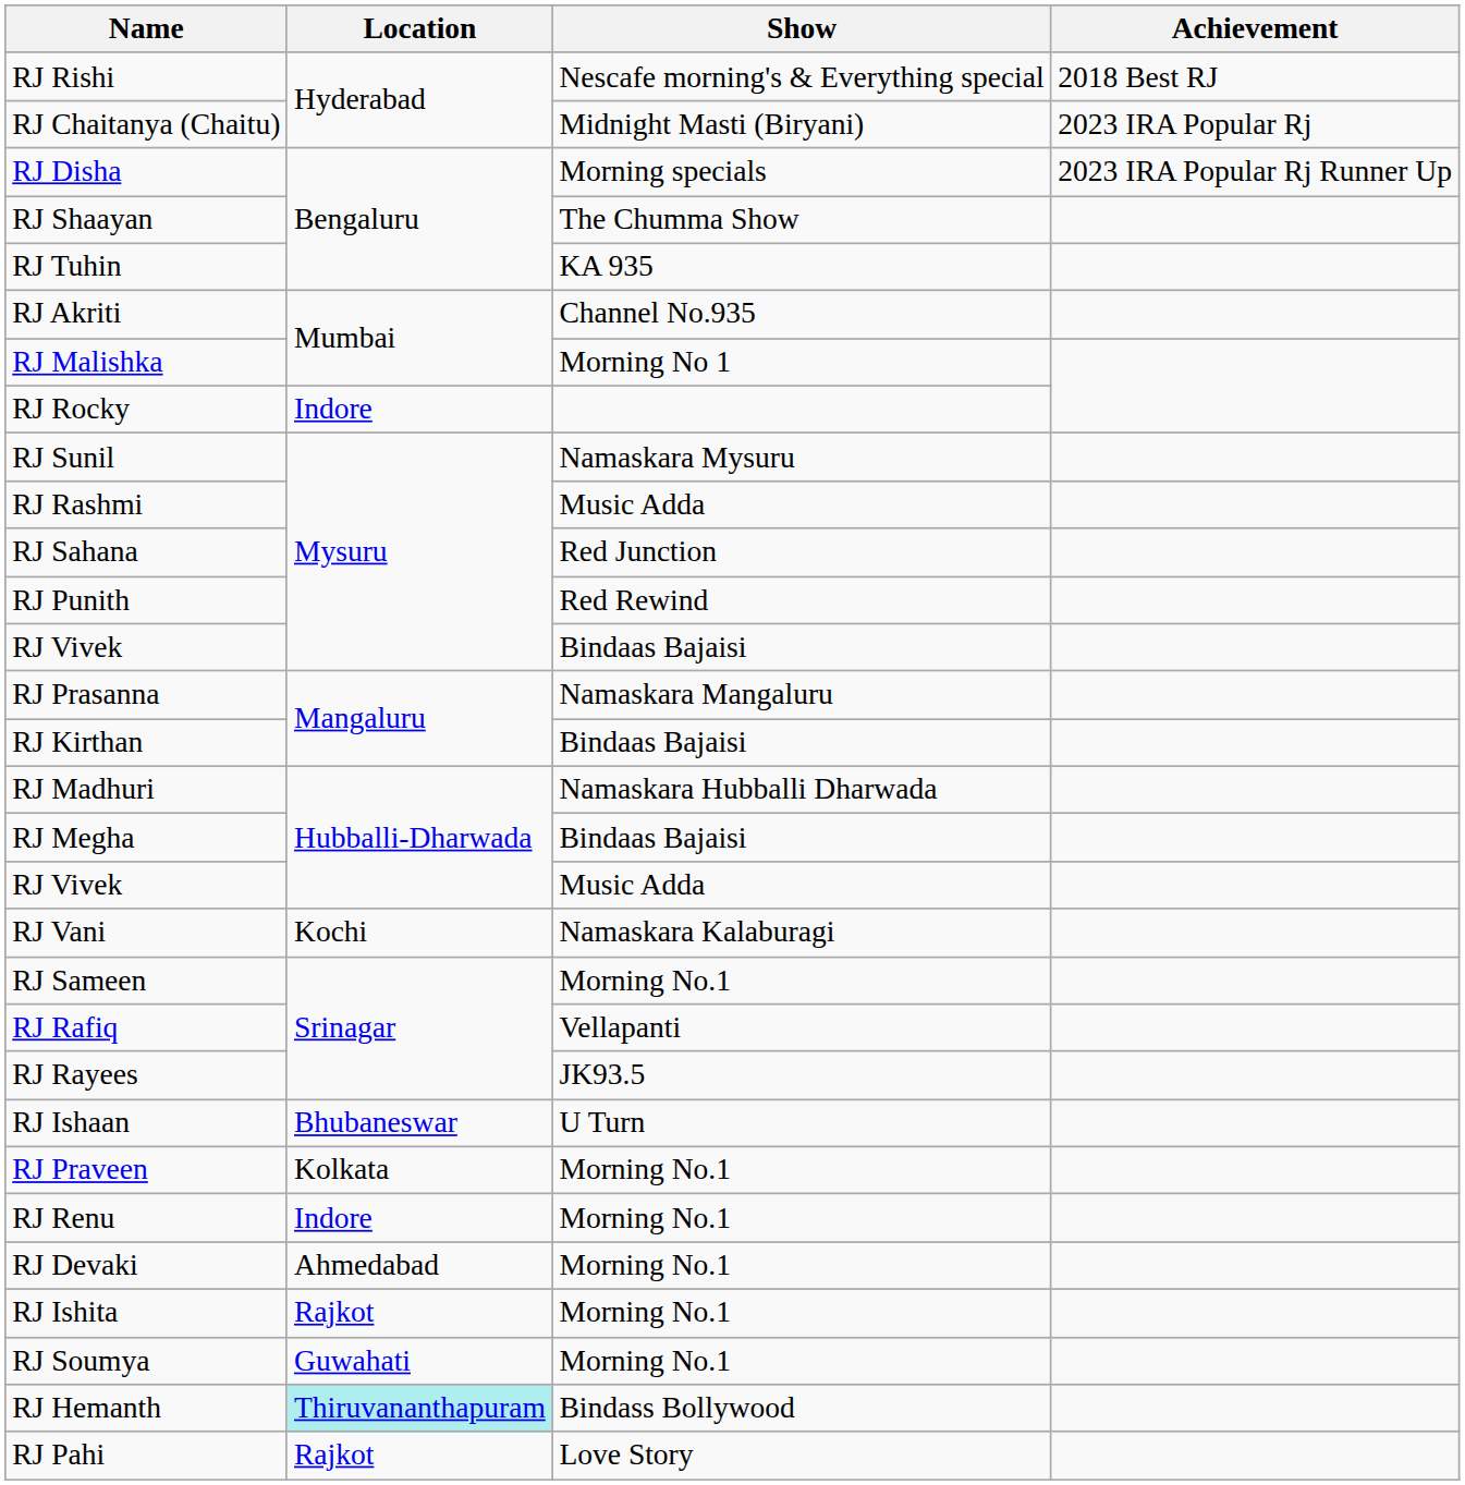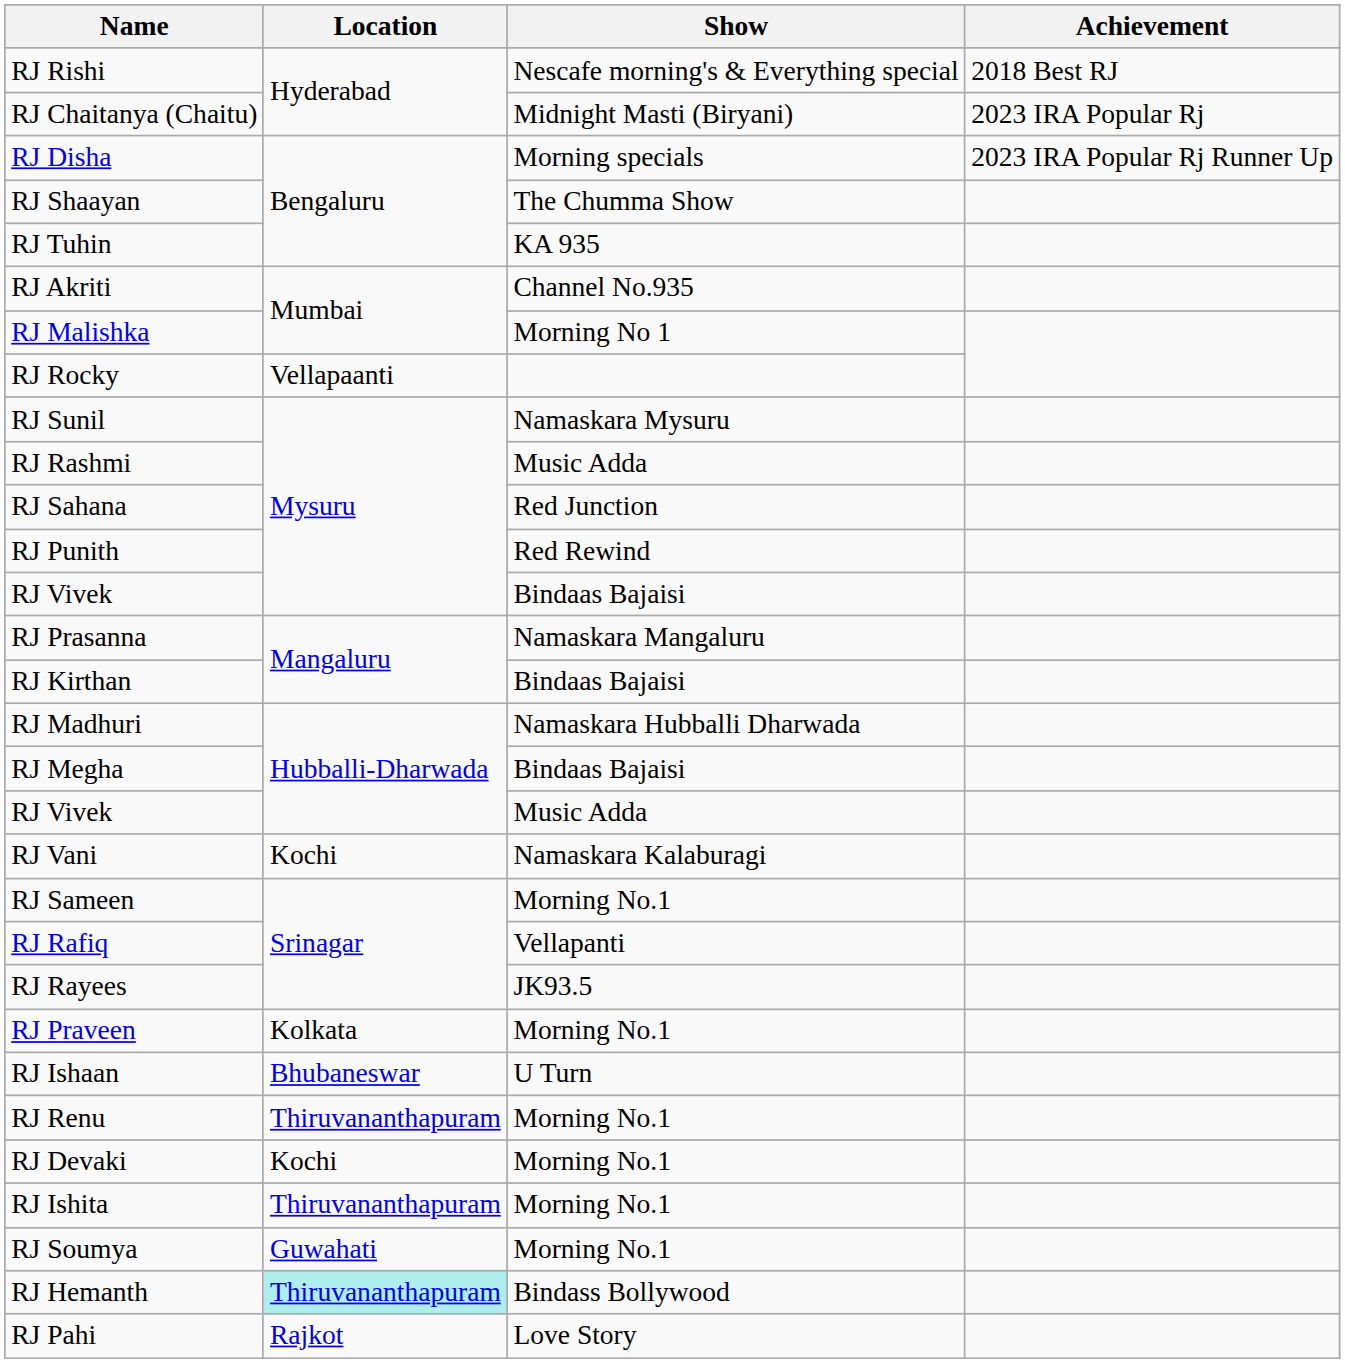RJ Rocky | Location: Indore -> Vellapaanti
rows swapped: RJ Praveen <-> RJ Ishaan
RJ Renu | Location: Indore -> Thiruvananthapuram
RJ Devaki | Location: Ahmedabad -> Kochi
RJ Ishita | Location: Rajkot -> Thiruvananthapuram
